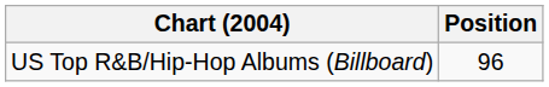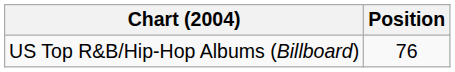US Top R&B/Hip-Hop Albums (Billboard) | Position: 96 -> 76
